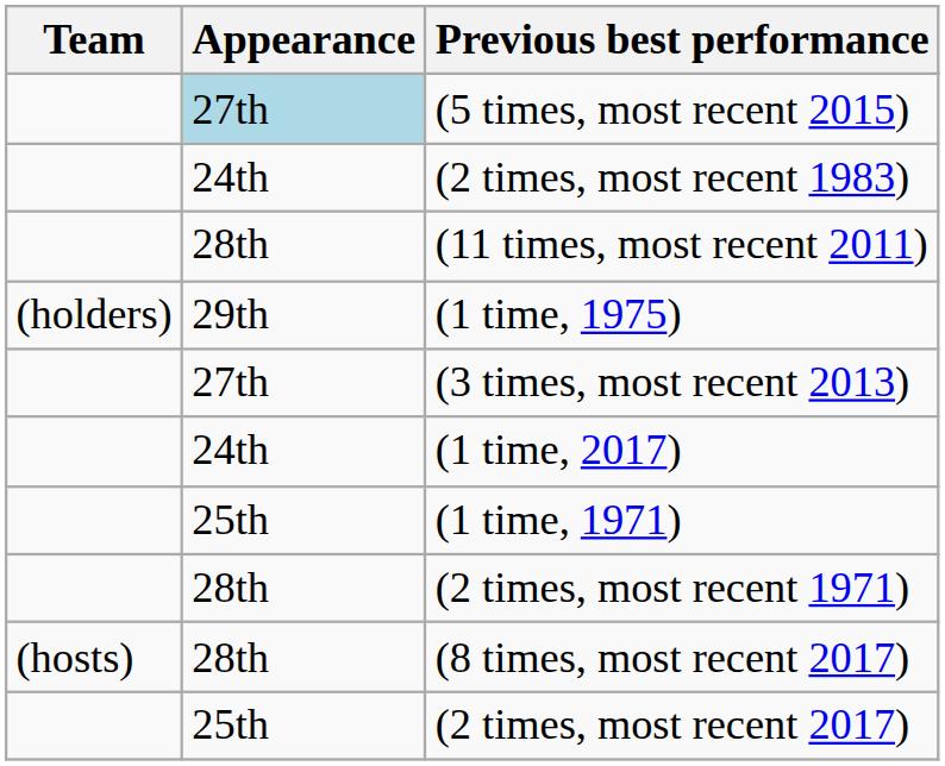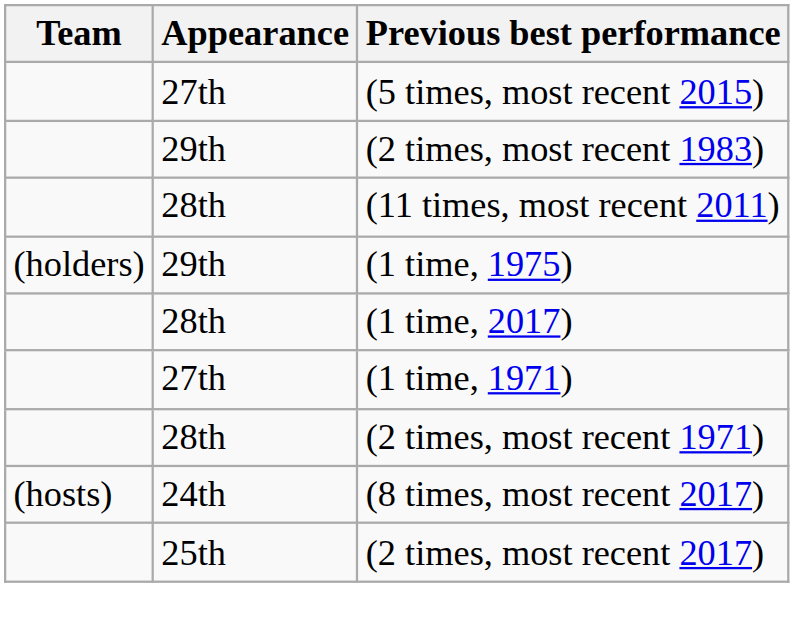(5 times, most recent 2015) | Appearance: lightblue background -> no background
(2 times, most recent 1983) | Appearance: 24th -> 29th
- row: 27th | (3 times, most recent 2013)
(1 time, 2017) | Appearance: 24th -> 28th
(1 time, 1971) | Appearance: 25th -> 27th
(8 times, most recent 2017) | Appearance: 28th -> 24th
